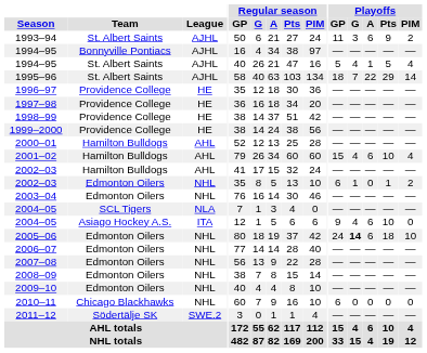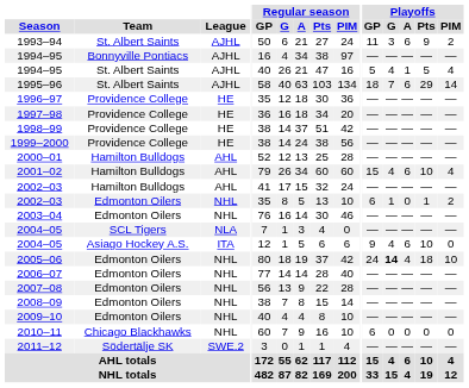1995–96 | Playoffs / A: 22 -> 6
2005–06 | Playoffs / A: 6 -> 4
